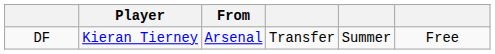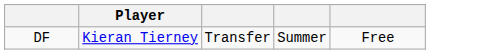- column: From | Arsenal
